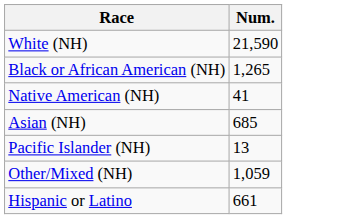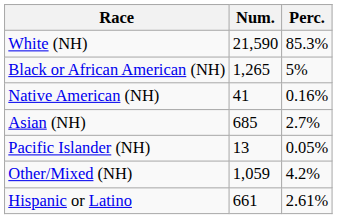+ column: Perc. | 85.3% | 5% | 0.16% | 2.7% | 0.05% | 4.2% | 2.61%
